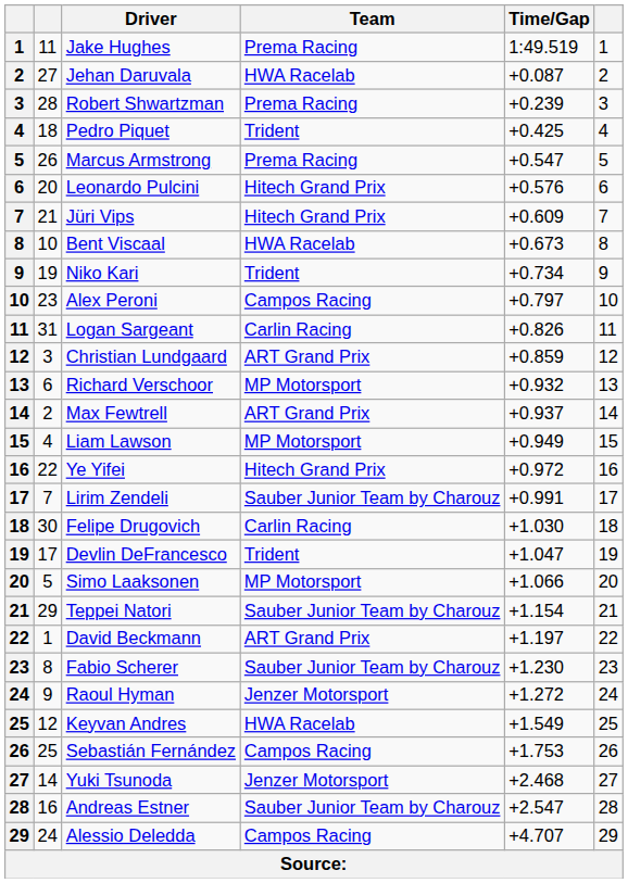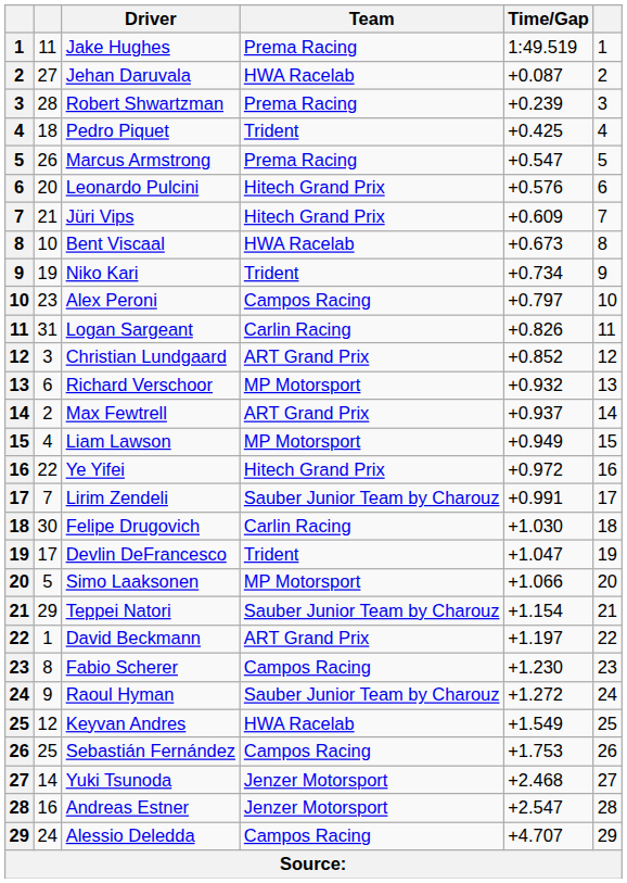Christian Lundgaard | Time/Gap: +0.859 -> +0.852
Fabio Scherer | Team: Sauber Junior Team by Charouz -> Campos Racing
Raoul Hyman | Team: Jenzer Motorsport -> Sauber Junior Team by Charouz
Andreas Estner | Team: Sauber Junior Team by Charouz -> Jenzer Motorsport
